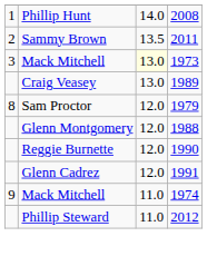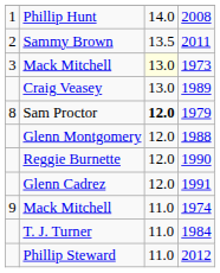Sam Proctor | column 3: normal -> bold
+ row: T. J. Turner | 11.0 | 1984
